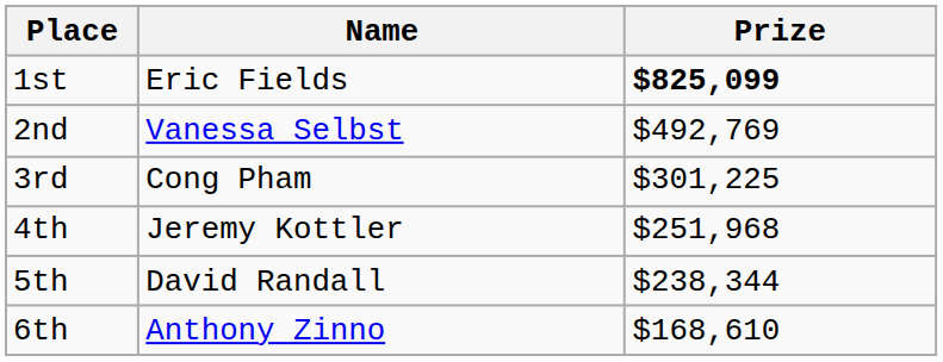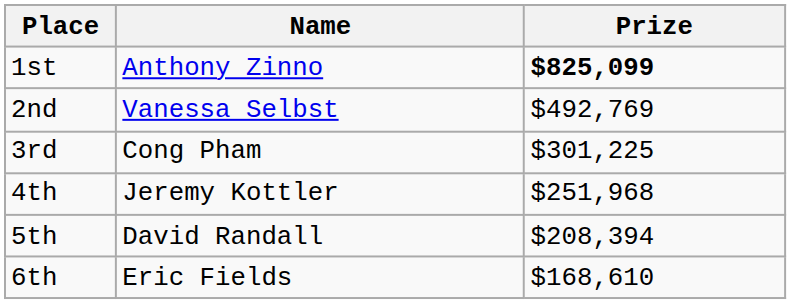1st | Name: Eric Fields -> Anthony Zinno
5th | Prize: $238,344 -> $208,394
6th | Name: Anthony Zinno -> Eric Fields
